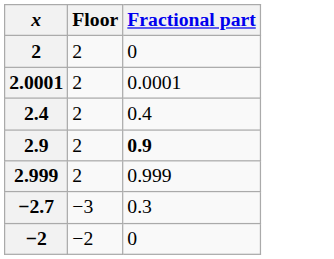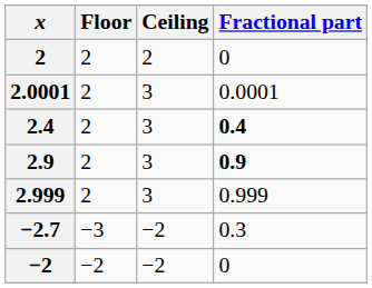+ column: Ceiling | 2 | 3 | 3 | 3 | 3 | −2 | −2
2.4 | Fractional part: normal -> bold
